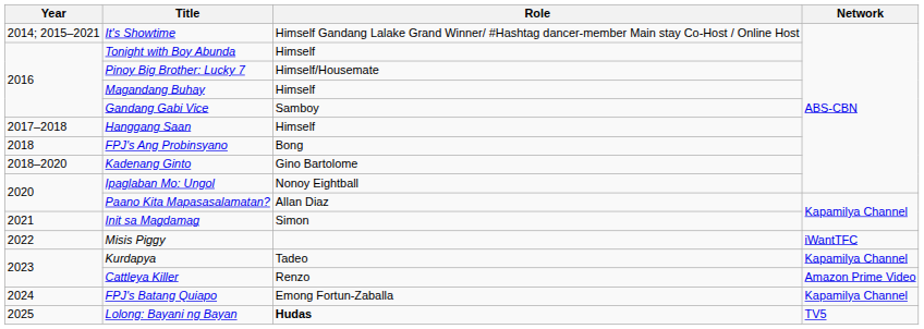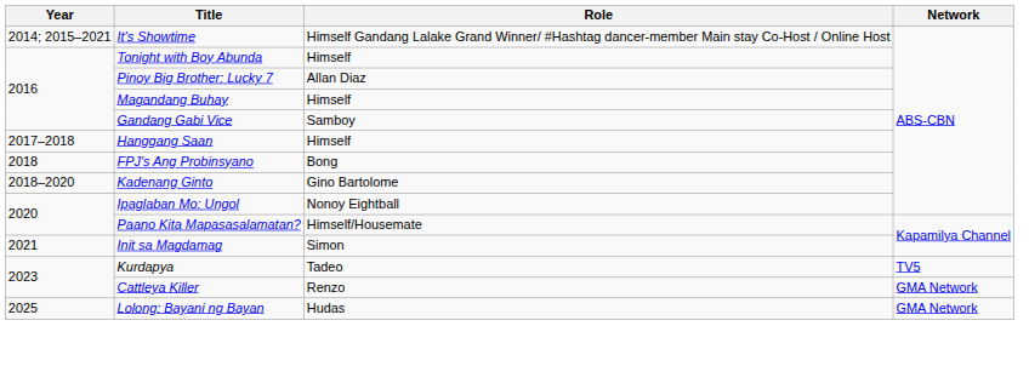Pinoy Big Brother: Lucky 7 | Role: Himself/Housemate -> Allan Diaz
Paano Kita Mapasasalamatan? | Role: Allan Diaz -> Himself/Housemate
- row: 2022 | Misis Piggy | iWantTFC
Kurdapya | Network: Kapamilya Channel -> TV5
Cattleya Killer | Network: Amazon Prime Video -> GMA Network
- row: 2024 | FPJ's Batang Quiapo | Emong Fortun-Zaballa | Kapamilya Channel
Lolong: Bayani ng Bayan | Role: bold -> normal
Lolong: Bayani ng Bayan | Network: TV5 -> GMA Network
